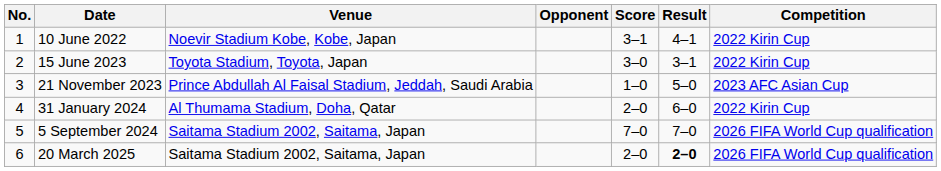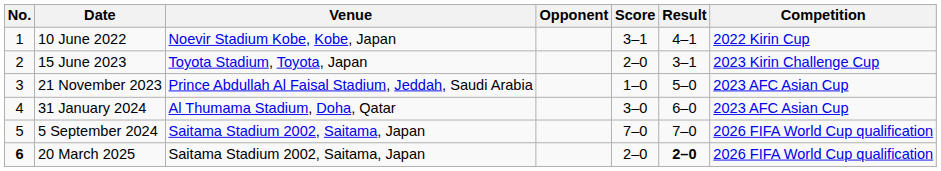15 June 2023 | Score: 3–0 -> 2–0
15 June 2023 | Competition: 2022 Kirin Cup -> 2023 Kirin Challenge Cup
31 January 2024 | Score: 2–0 -> 3–0
31 January 2024 | Competition: 2022 Kirin Cup -> 2023 AFC Asian Cup
20 March 2025 | No.: normal -> bold
